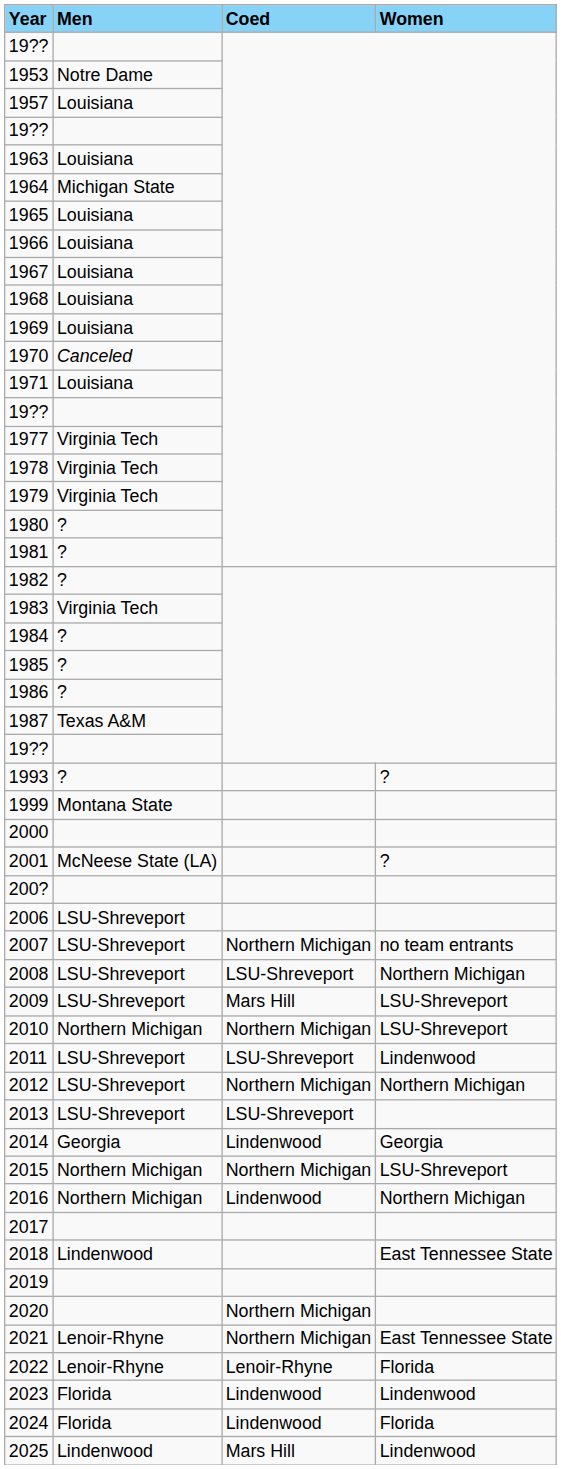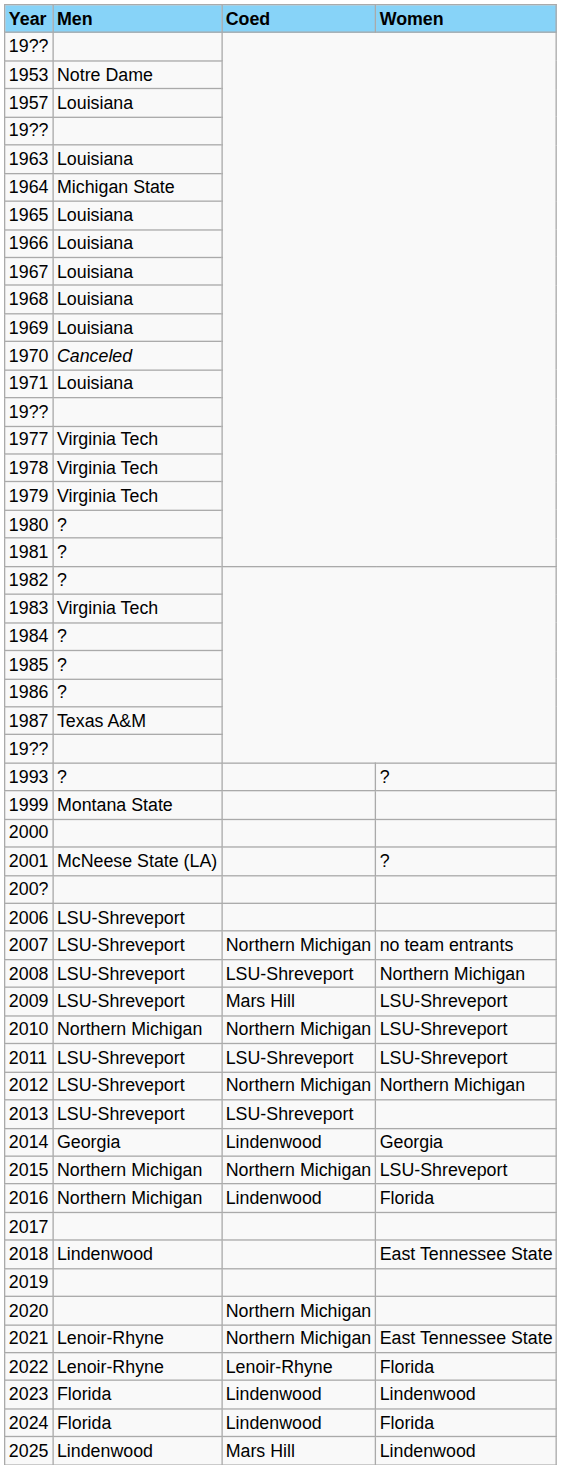2011 | Women: Lindenwood -> LSU-Shreveport
2016 | Women: Northern Michigan -> Florida
